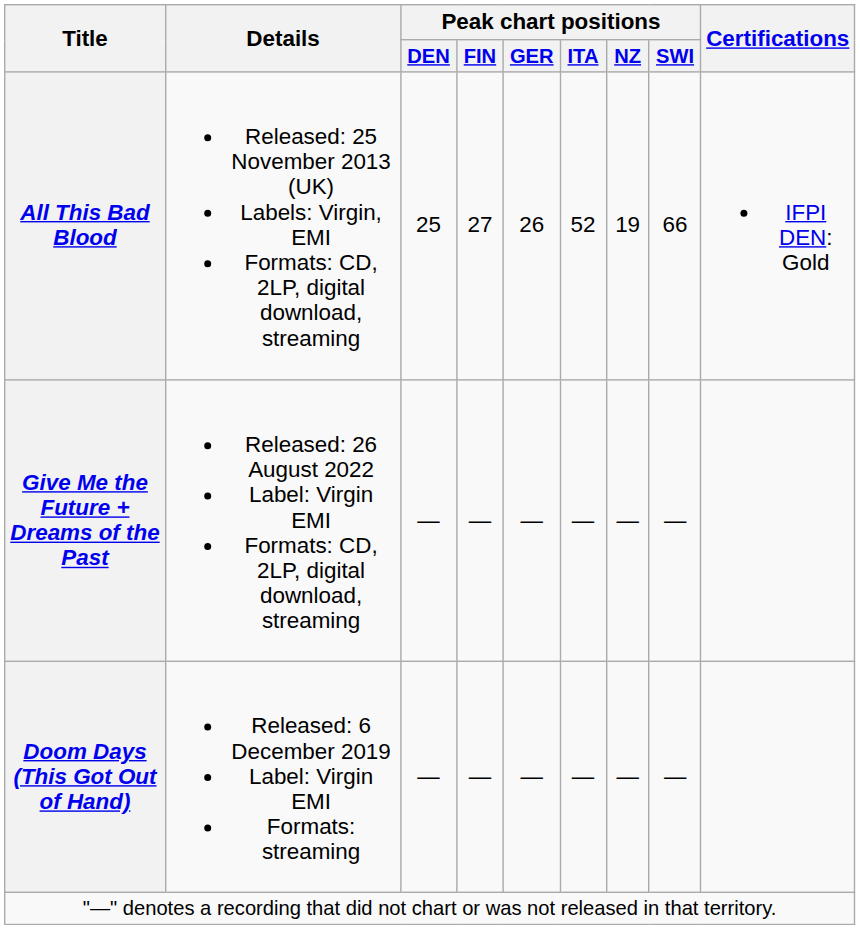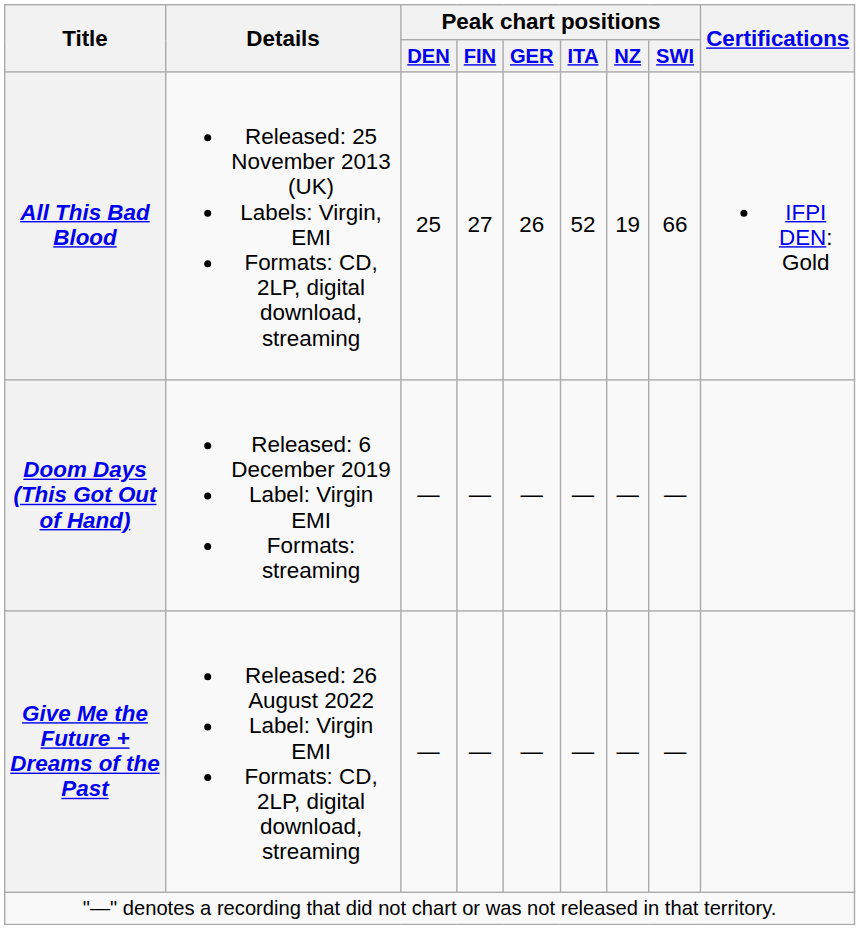rows swapped: Doom Days (This Got Out of Hand) <-> Give Me the Future + Dreams of the Past
